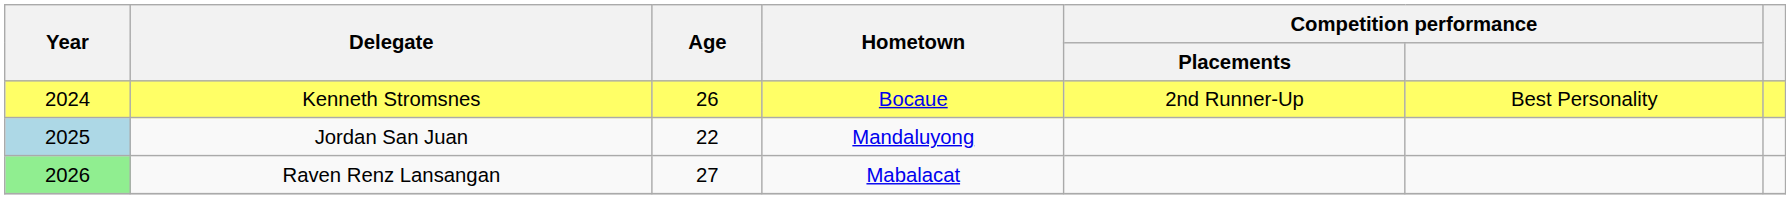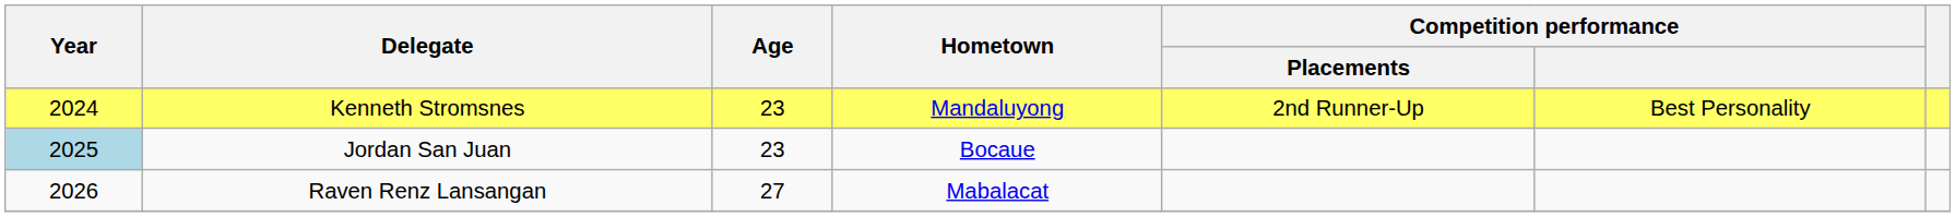Kenneth Stromsnes | Age: 26 -> 23
Kenneth Stromsnes | Hometown: Bocaue -> Mandaluyong
Jordan San Juan | Age: 22 -> 23
Jordan San Juan | Hometown: Mandaluyong -> Bocaue
Raven Renz Lansangan | Year: lightgreen background -> no background
